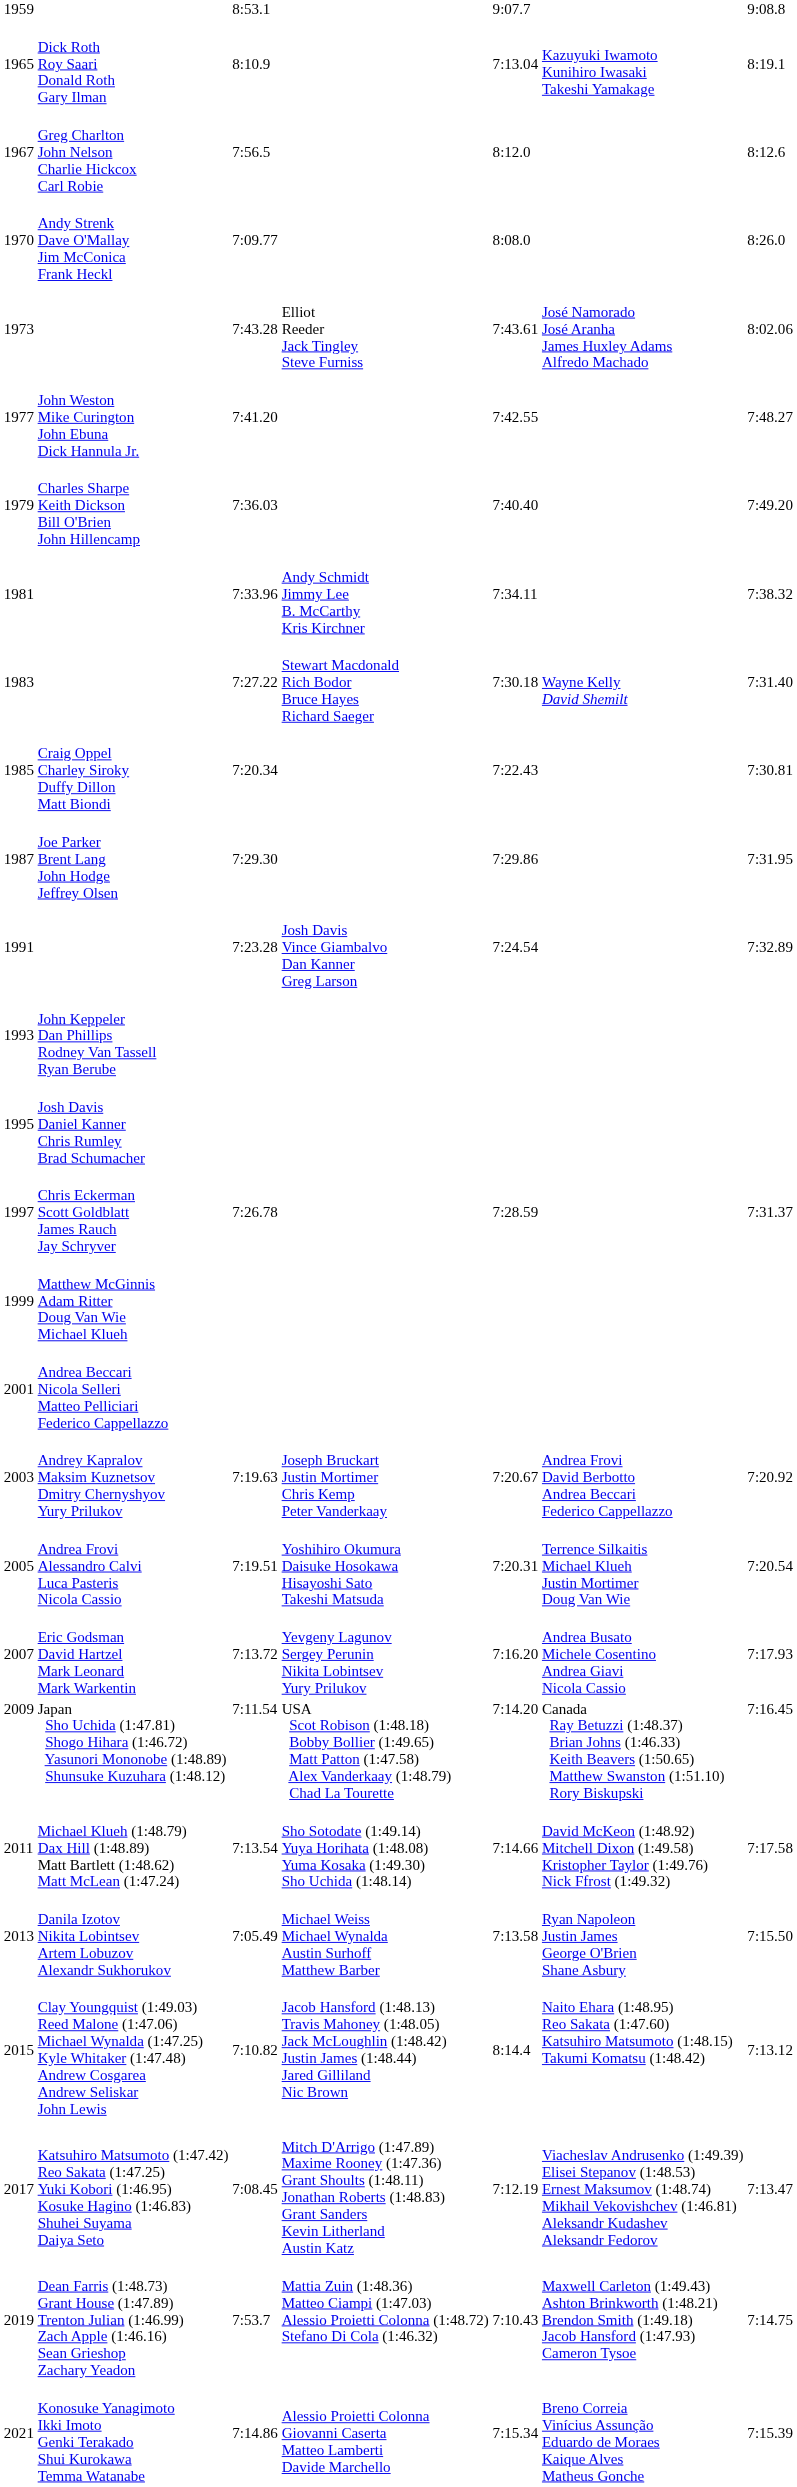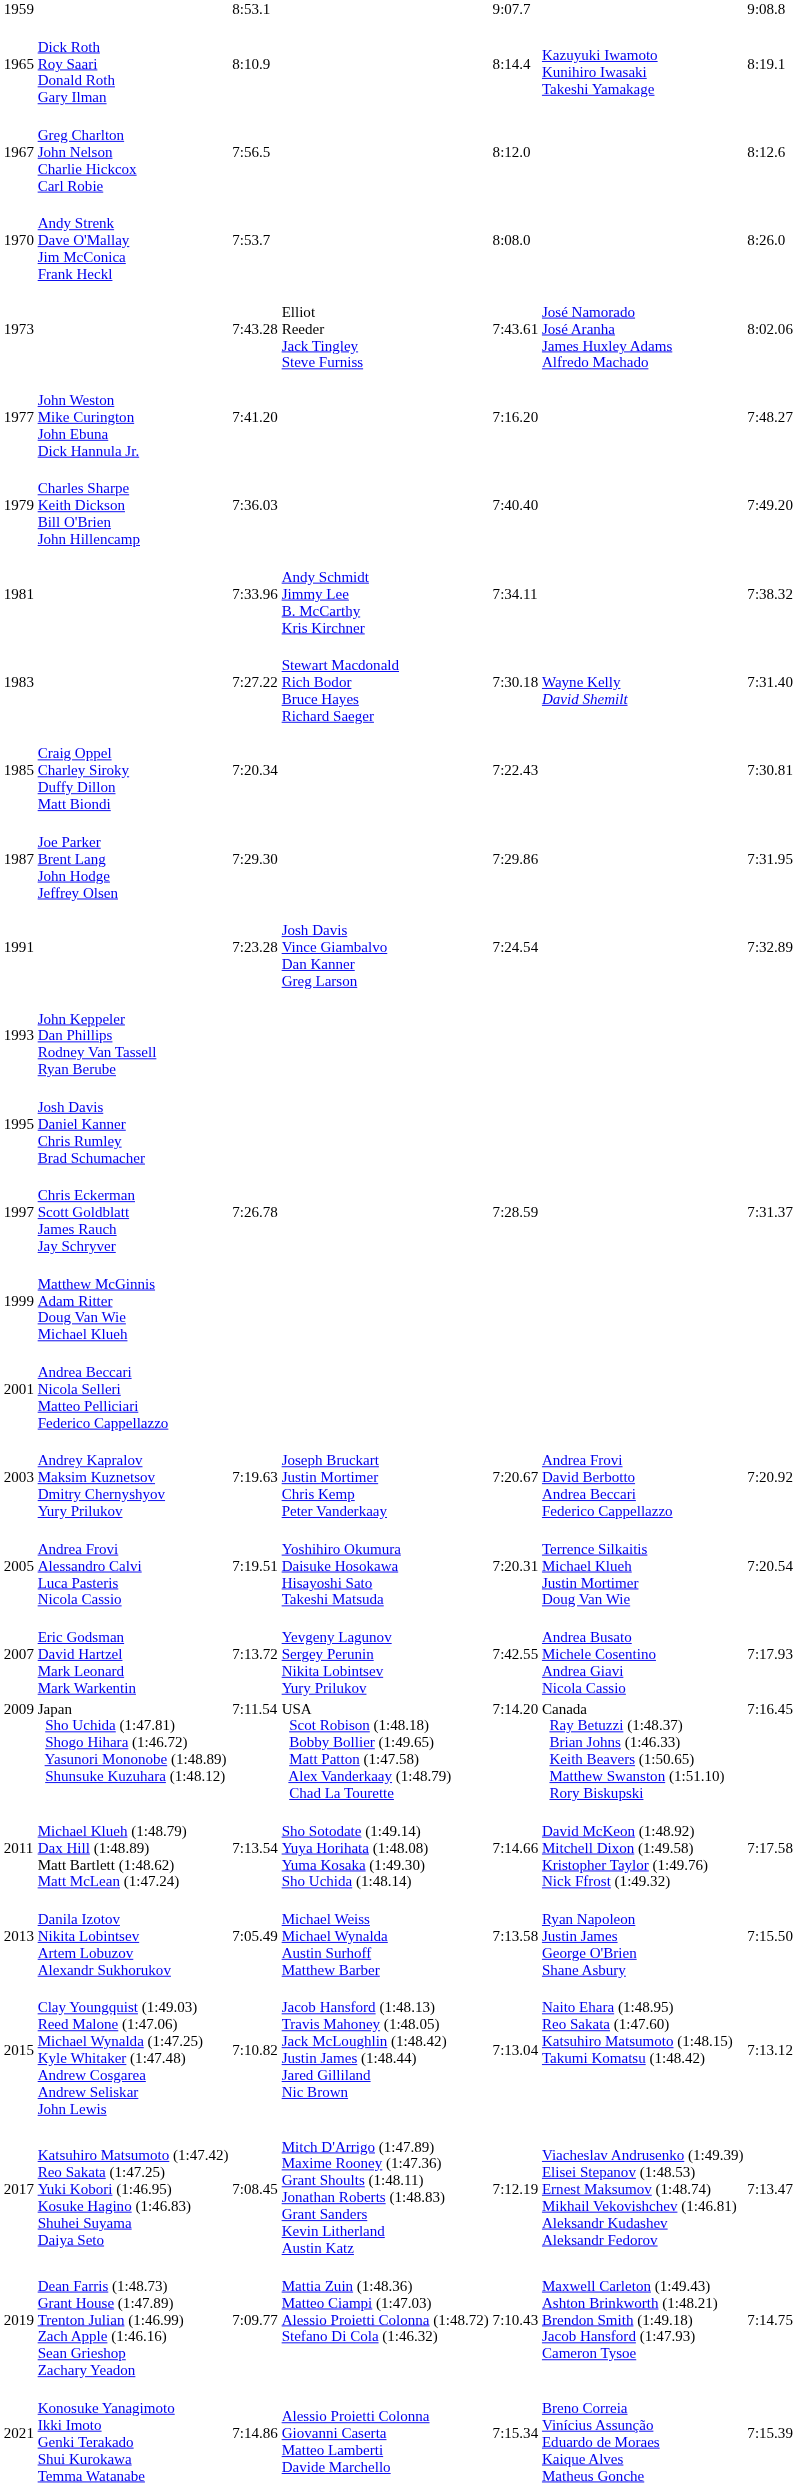1965 | column 5: 7:13.04 -> 8:14.4
1970 | column 3: 7:09.77 -> 7:53.7
1977 | column 5: 7:42.55 -> 7:16.20
2007 | column 5: 7:16.20 -> 7:42.55
2015 | column 5: 8:14.4 -> 7:13.04
2019 | column 3: 7:53.7 -> 7:09.77
